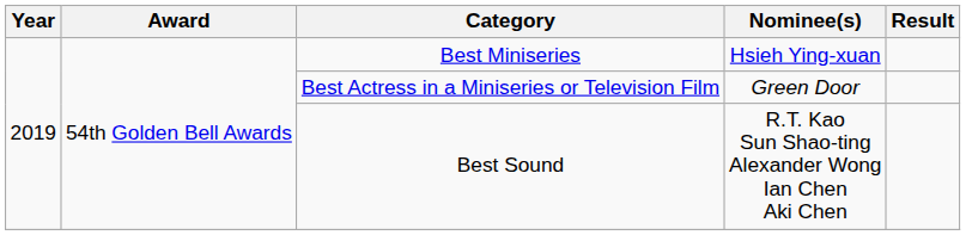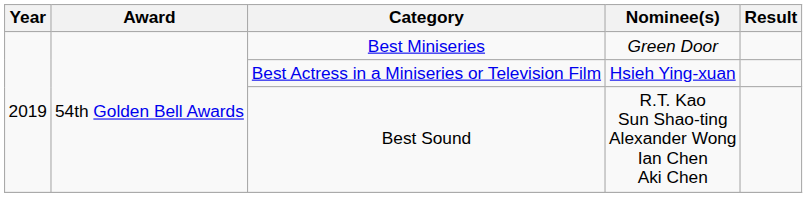Best Miniseries | Nominee(s): Hsieh Ying-xuan -> Green Door
Best Actress in a Miniseries or Television Film | Nominee(s): Green Door -> Hsieh Ying-xuan
